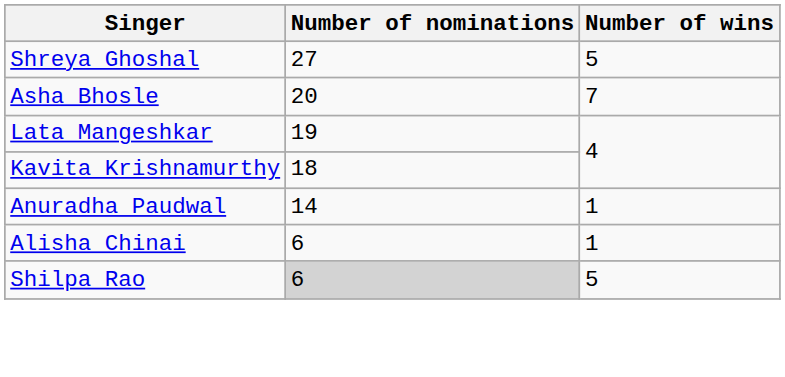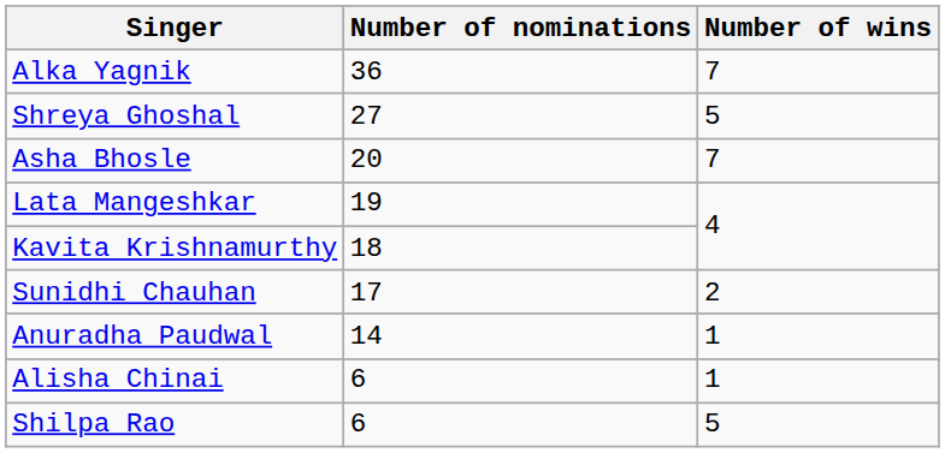+ row: Alka Yagnik | 36 | 7
+ row: Sunidhi Chauhan | 17 | 2
Shilpa Rao | Number of nominations: lightgrey background -> no background
